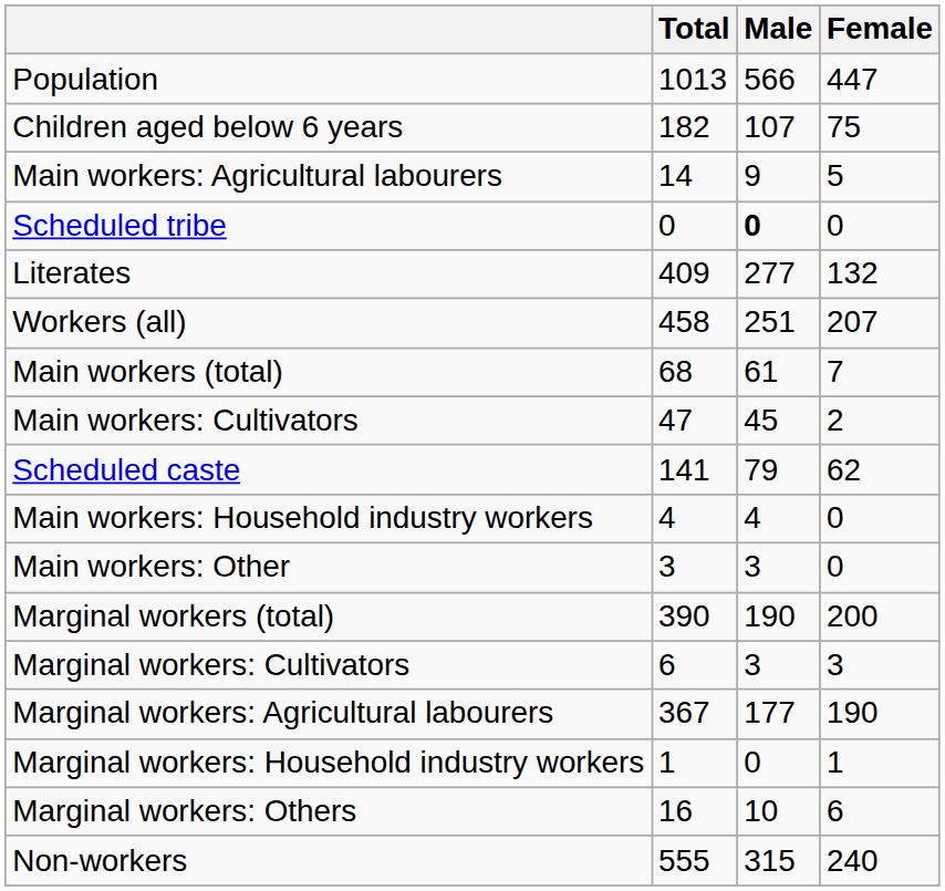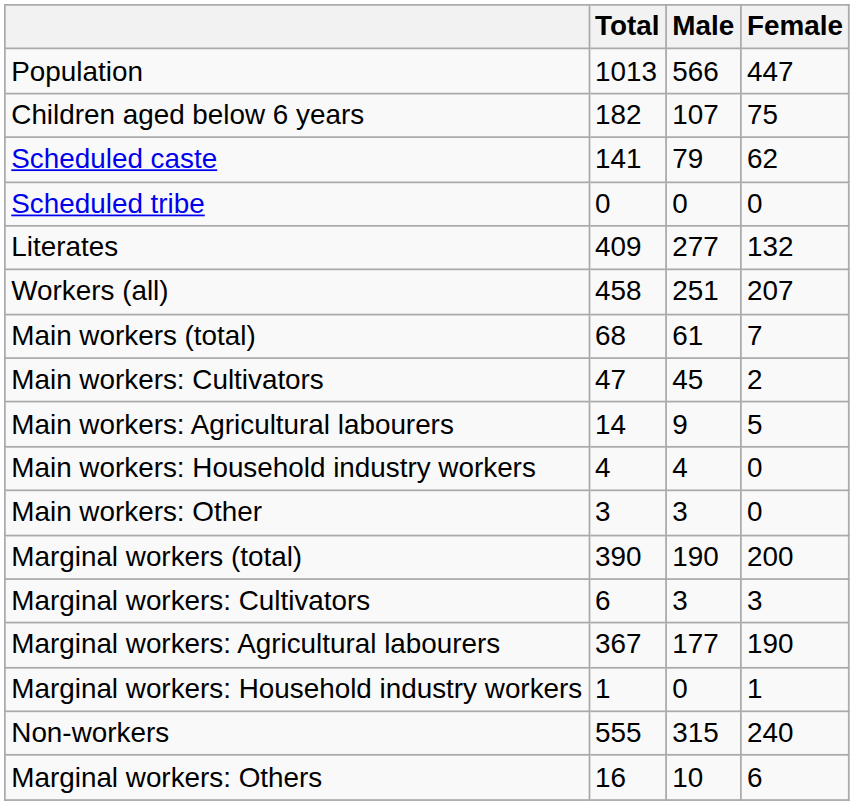rows swapped: Scheduled caste <-> Main workers: Agricultural labourers
Scheduled tribe | Male: bold -> normal
rows swapped: Marginal workers: Others <-> Non-workers
